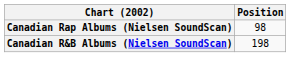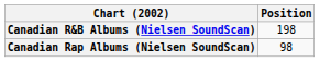rows swapped: Canadian R&B Albums (Nielsen SoundScan) <-> Canadian Rap Albums (Nielsen SoundScan)
